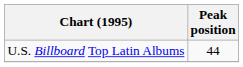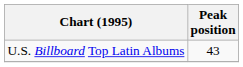U.S. Billboard Top Latin Albums | Peak position: 44 -> 43
